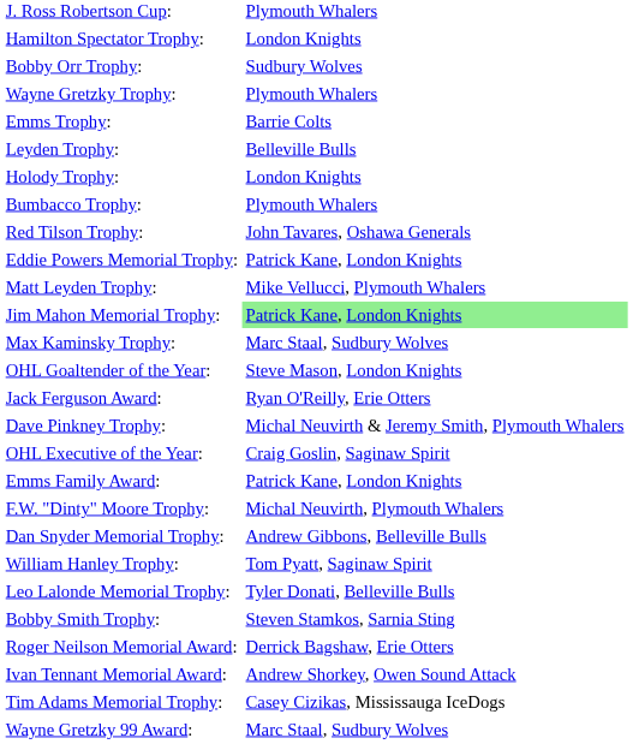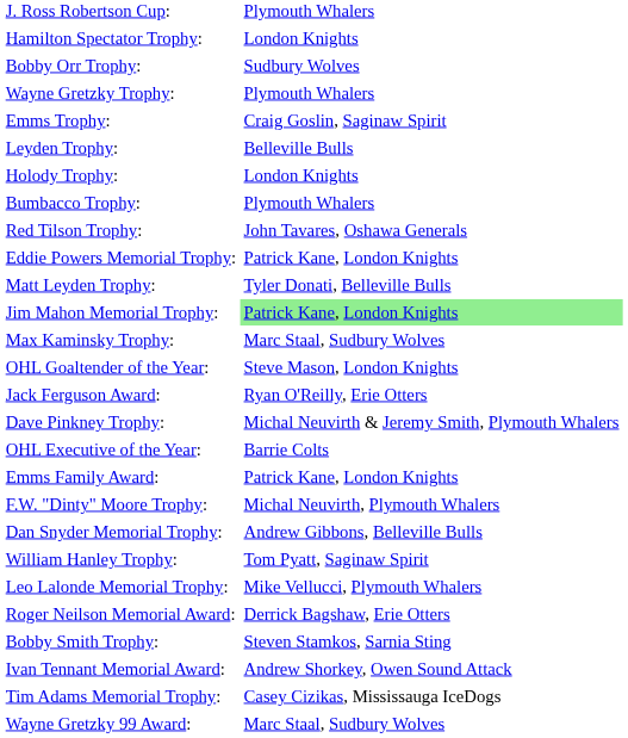Emms Trophy: | column 2: Barrie Colts -> Craig Goslin, Saginaw Spirit
Matt Leyden Trophy: | column 2: Mike Vellucci, Plymouth Whalers -> Tyler Donati, Belleville Bulls
OHL Executive of the Year: | column 2: Craig Goslin, Saginaw Spirit -> Barrie Colts
Leo Lalonde Memorial Trophy: | column 2: Tyler Donati, Belleville Bulls -> Mike Vellucci, Plymouth Whalers
rows swapped: Bobby Smith Trophy: <-> Roger Neilson Memorial Award:
